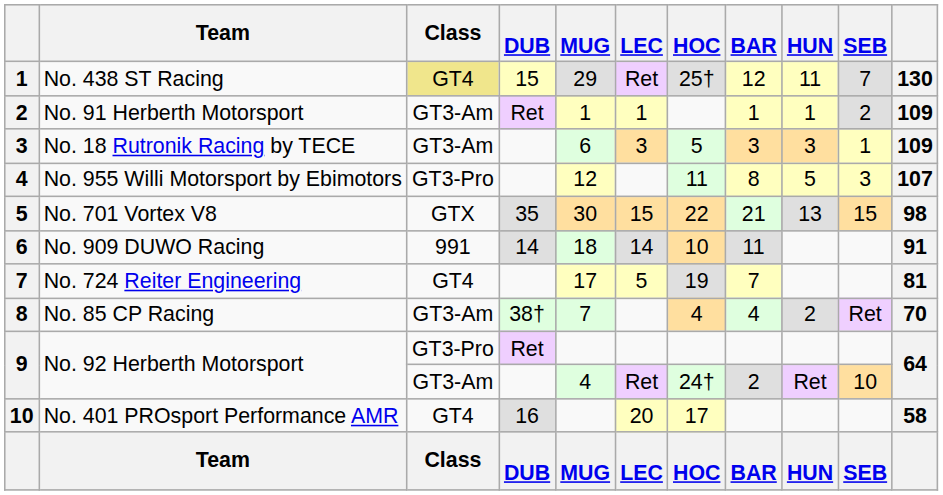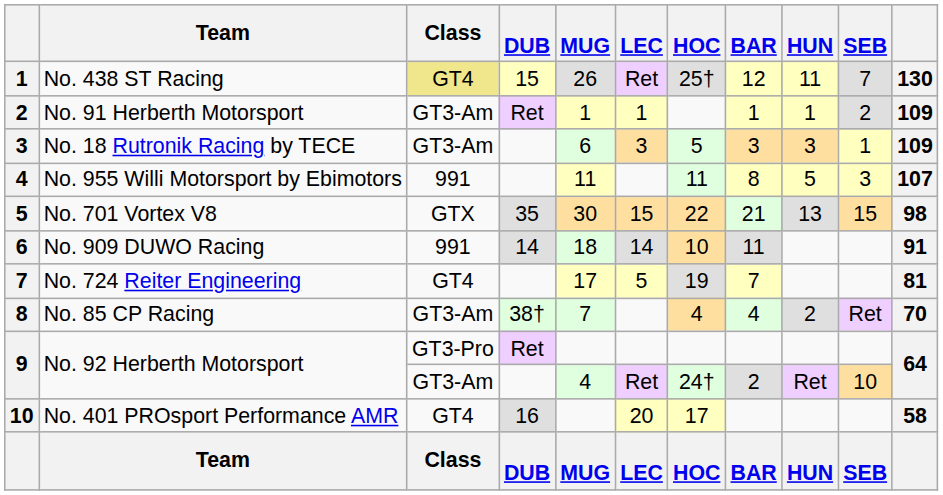No. 438 ST Racing | MUG: 29 -> 26
No. 955 Willi Motorsport by Ebimotors | Class: GT3-Pro -> 991
No. 955 Willi Motorsport by Ebimotors | MUG: 12 -> 11
